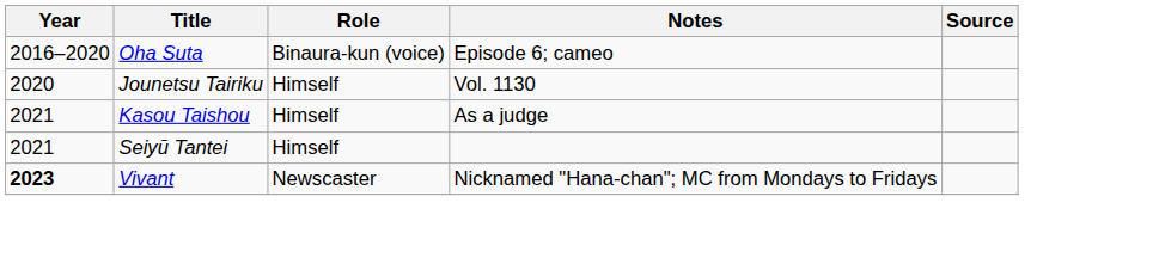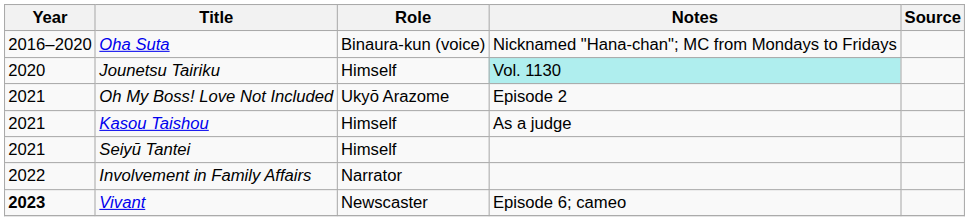Oha Suta | Notes: Episode 6; cameo -> Nicknamed "Hana-chan"; MC from Mondays to Fridays
Jounetsu Tairiku | Notes: no background -> paleturquoise background
+ row: 2021 | Oh My Boss! Love Not Included | Ukyō Arazome | Episode 2
+ row: 2022 | Involvement in Family Affairs | Narrator
Vivant | Notes: Nicknamed "Hana-chan"; MC from Mondays to Fridays -> Episode 6; cameo
